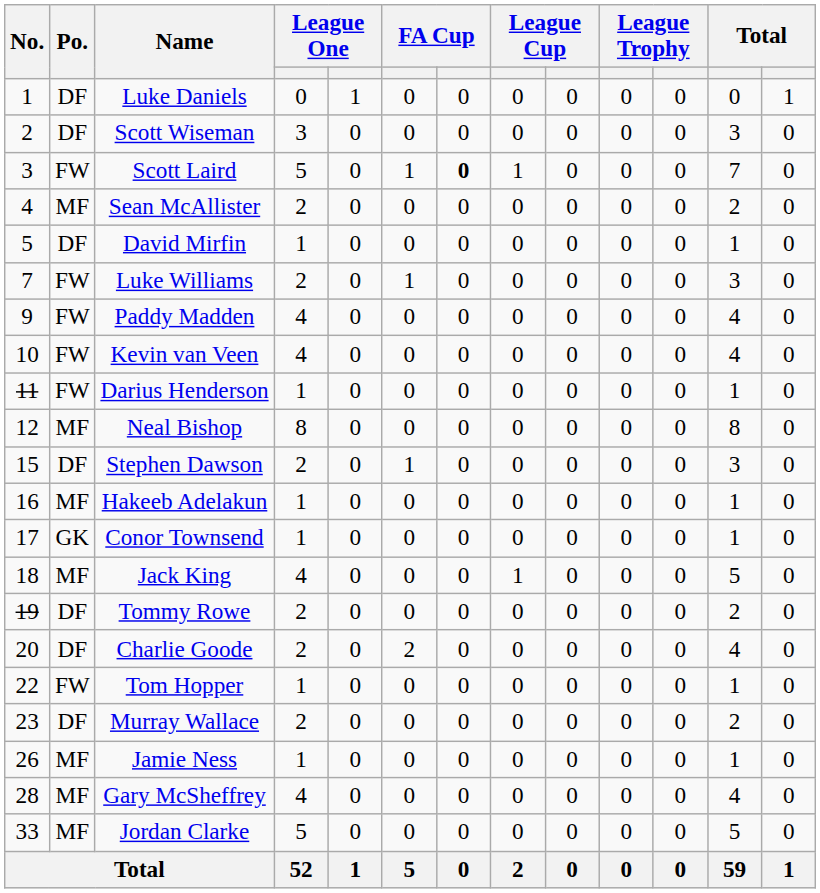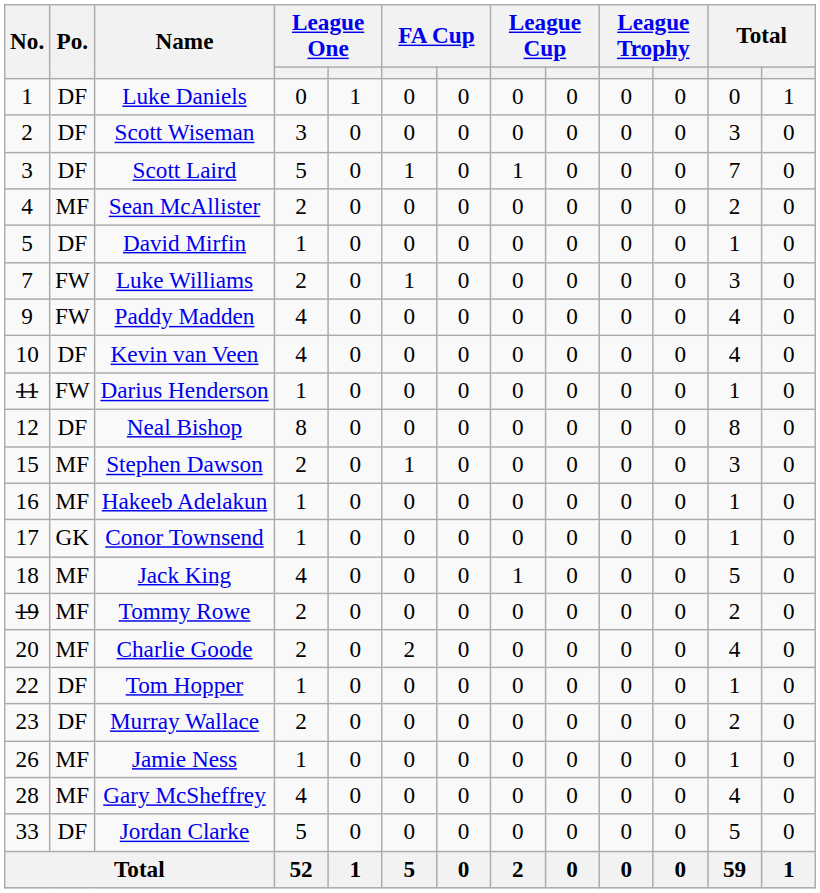Scott Laird | Po.: FW -> DF
Scott Laird | column 7: bold -> normal
Kevin van Veen | Po.: FW -> DF
Neal Bishop | Po.: MF -> DF
Stephen Dawson | Po.: DF -> MF
Tommy Rowe | Po.: DF -> MF
Charlie Goode | Po.: DF -> MF
Tom Hopper | Po.: FW -> DF
Jordan Clarke | Po.: MF -> DF
